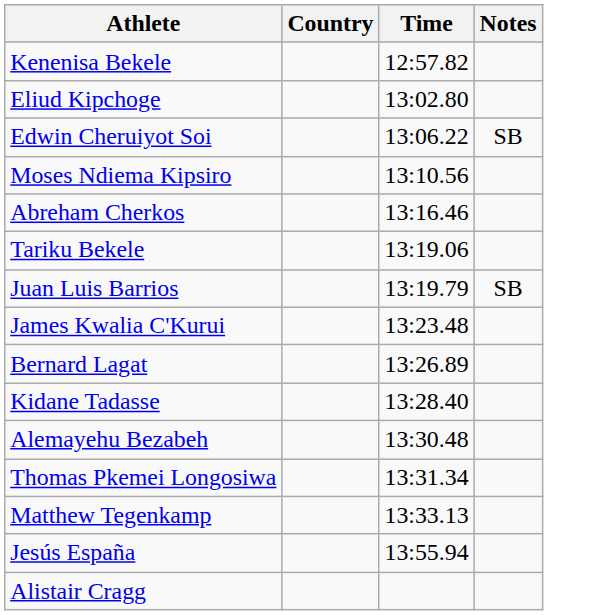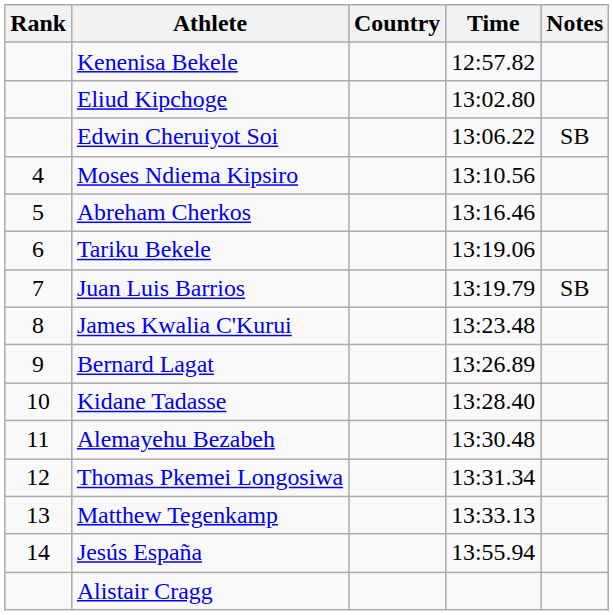+ column: Rank | 4 | 5 | 6 | 7 | 8 | 9 | 10 | 11 | 12 | 13 | 14
